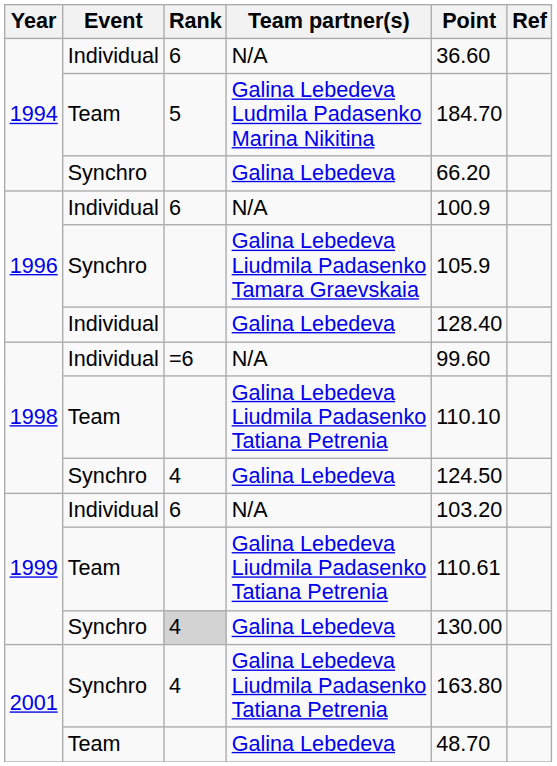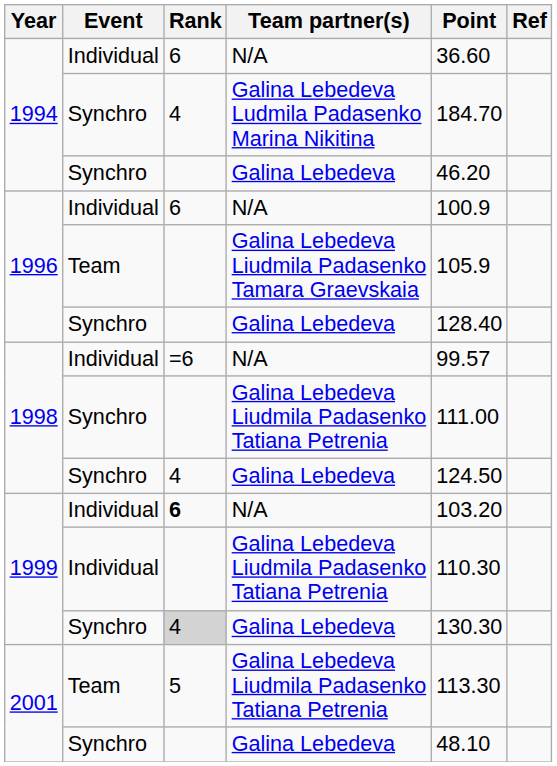1994 / Galina Lebedeva Ludmila Padasenko Marina Nikitina | Event: Team -> Synchro
1994 / Galina Lebedeva Ludmila Padasenko Marina Nikitina | Rank: 5 -> 4
1994 / Galina Lebedeva | Point: 66.20 -> 46.20
1996 / Galina Lebedeva Liudmila Padasenko Tamara Graevskaia | Event: Synchro -> Team
1996 / Galina Lebedeva | Event: Individual -> Synchro
1998 / N/A | Point: 99.60 -> 99.57
1998 / Galina Lebedeva Liudmila Padasenko Tatiana Petrenia | Event: Team -> Synchro
1998 / Galina Lebedeva Liudmila Padasenko Tatiana Petrenia | Point: 110.10 -> 111.00
1999 / N/A | Rank: normal -> bold
1999 / Galina Lebedeva Liudmila Padasenko Tatiana Petrenia | Event: Team -> Individual
1999 / Galina Lebedeva Liudmila Padasenko Tatiana Petrenia | Point: 110.61 -> 110.30
1999 / Galina Lebedeva | Point: 130.00 -> 130.30
2001 / Galina Lebedeva Liudmila Padasenko Tatiana Petrenia | Event: Synchro -> Team
2001 / Galina Lebedeva Liudmila Padasenko Tatiana Petrenia | Rank: 4 -> 5
2001 / Galina Lebedeva Liudmila Padasenko Tatiana Petrenia | Point: 163.80 -> 113.30
2001 / Galina Lebedeva | Event: Team -> Synchro
2001 / Galina Lebedeva | Point: 48.70 -> 48.10
